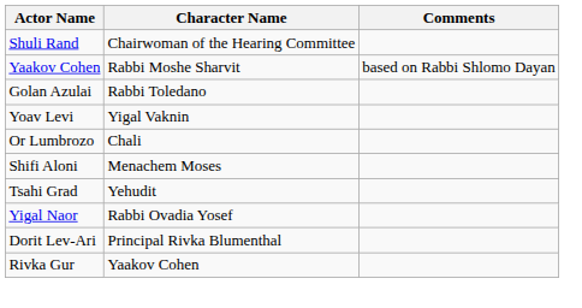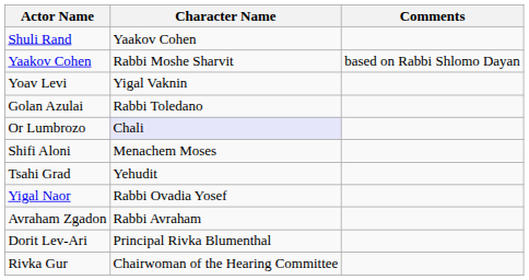Shuli Rand | Character Name: Chairwoman of the Hearing Committee -> Yaakov Cohen
rows swapped: Golan Azulai <-> Yoav Levi
Or Lumbrozo | Character Name: no background -> lavender background
+ row: Avraham Zgadon | Rabbi Avraham
Rivka Gur | Character Name: Yaakov Cohen -> Chairwoman of the Hearing Committee
